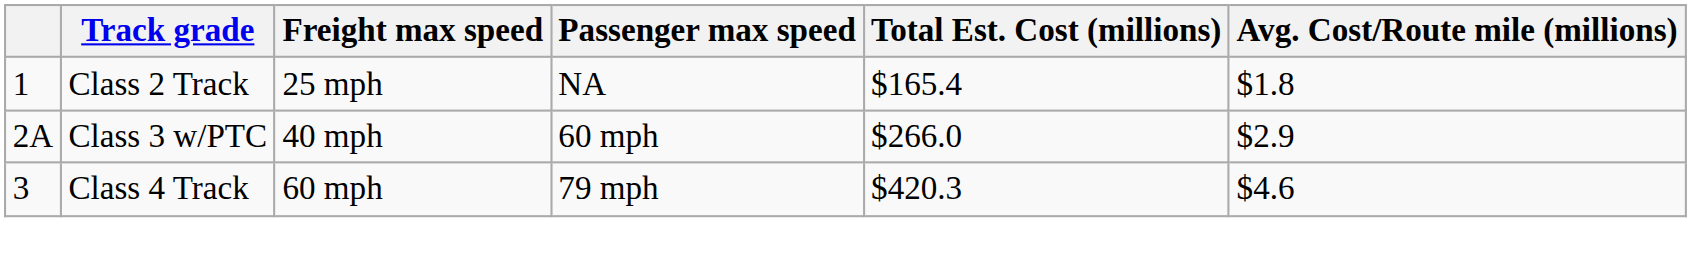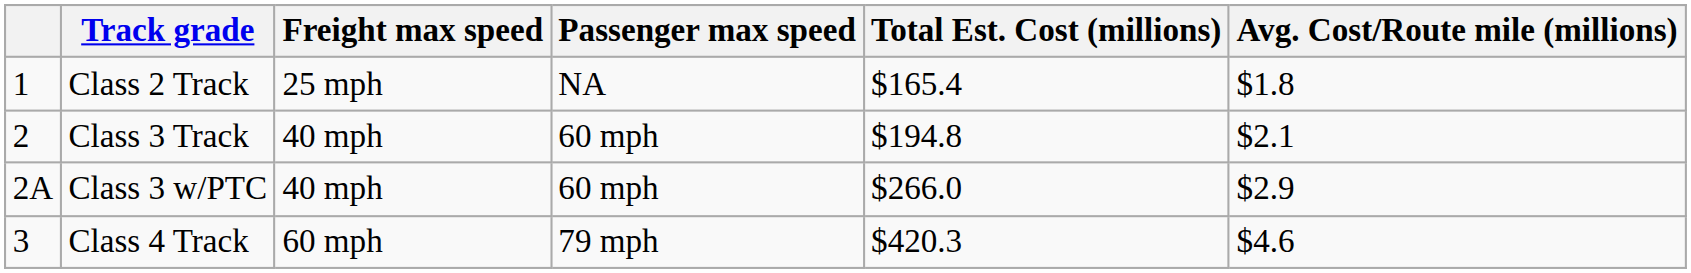+ row: 2 | Class 3 Track | 40 mph | 60 mph | $194.8 | $2.1
